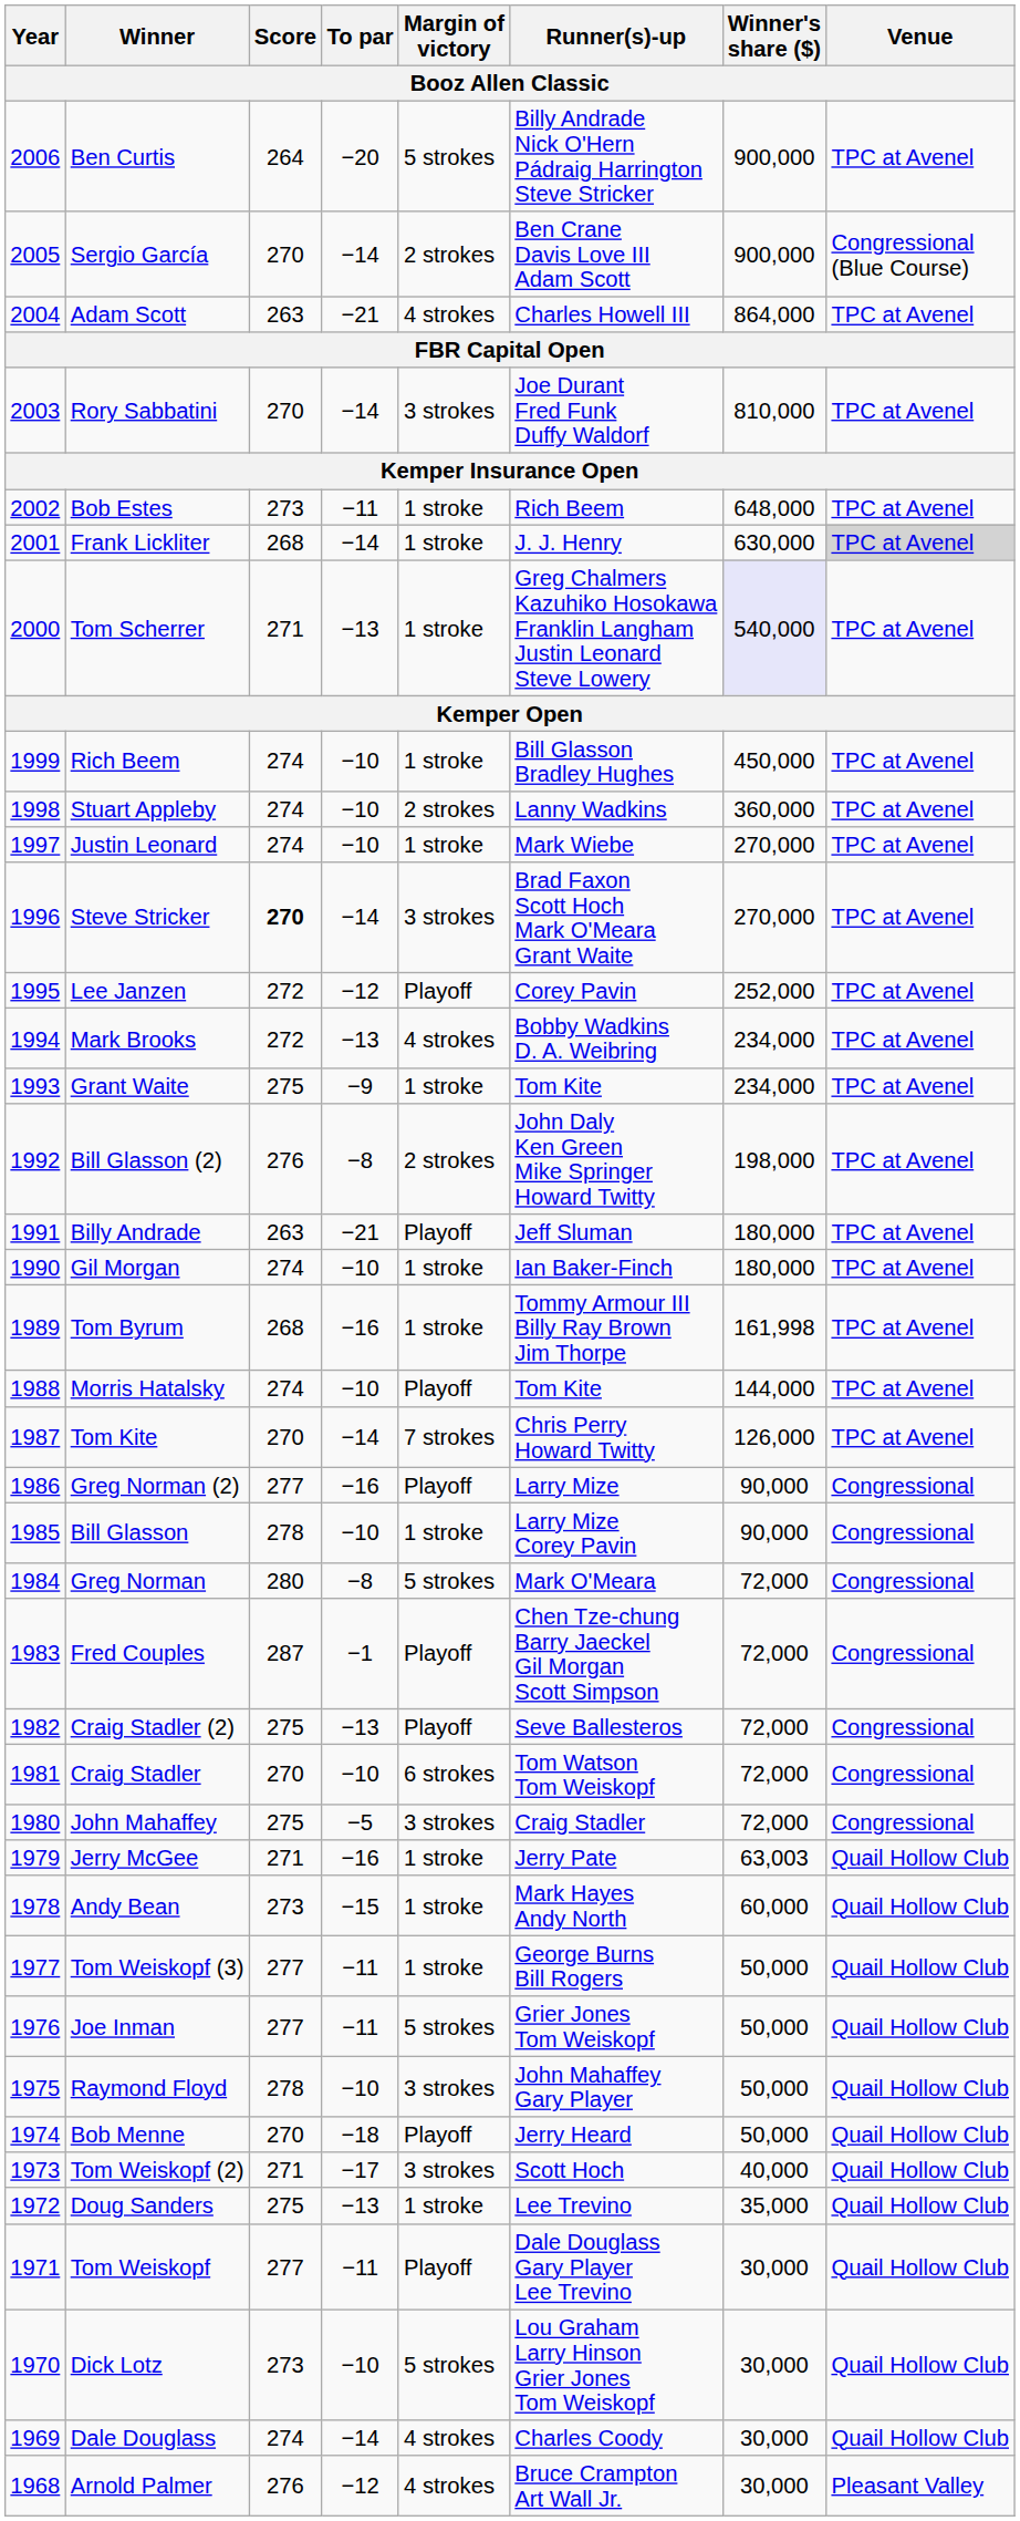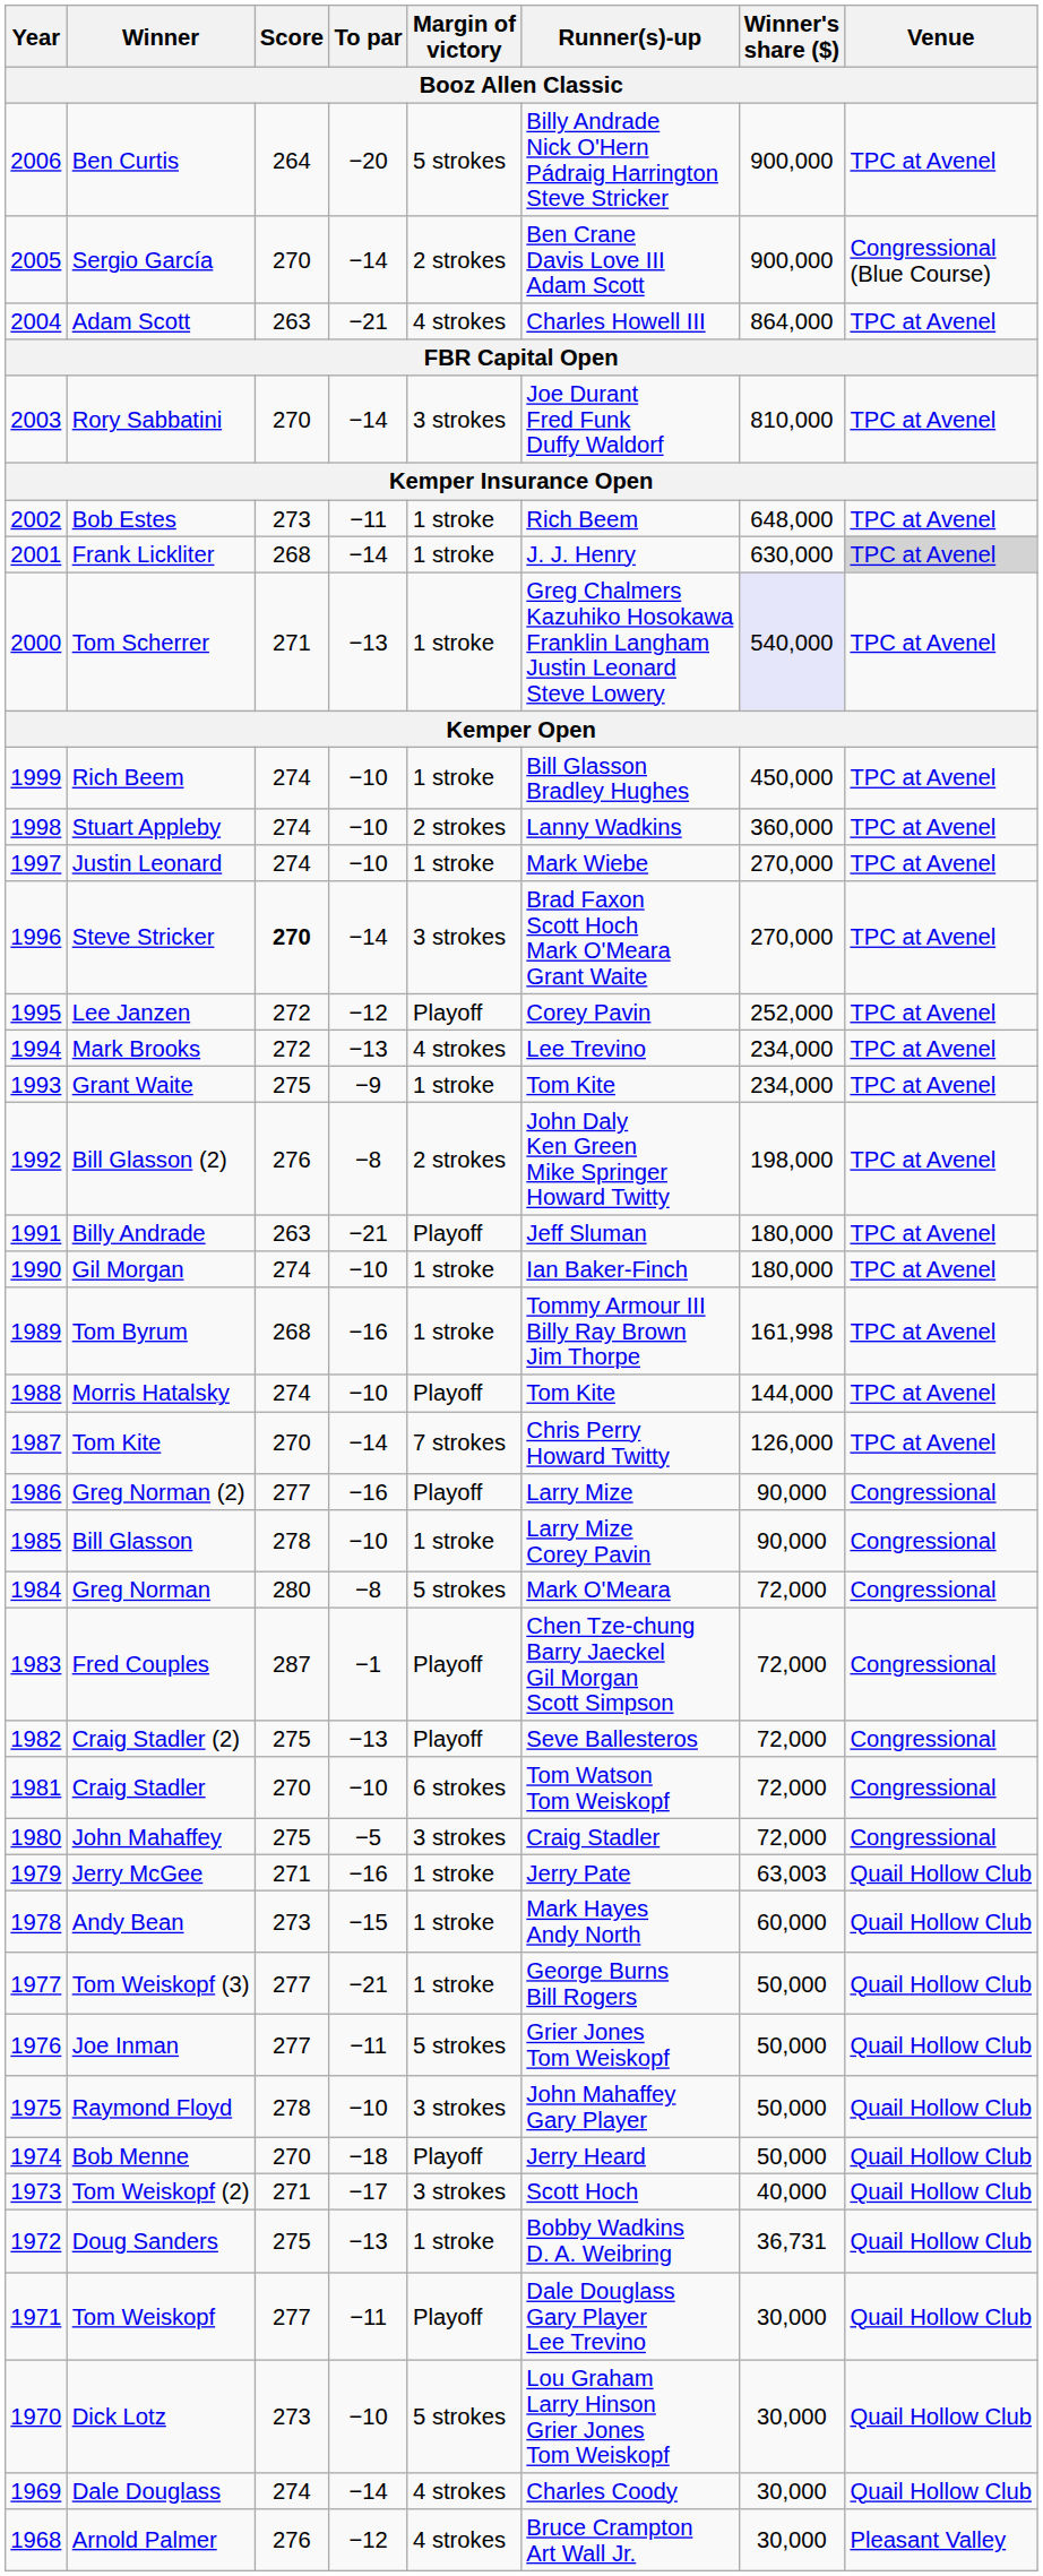Mark Brooks | Runner(s)-up: Bobby Wadkins D. A. Weibring -> Lee Trevino
Tom Weiskopf (3) | To par: −11 -> −21
Doug Sanders | Runner(s)-up: Lee Trevino -> Bobby Wadkins D. A. Weibring
Doug Sanders | Winner's share ($): 35,000 -> 36,731
